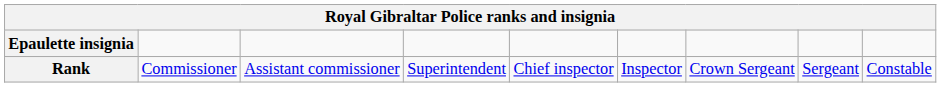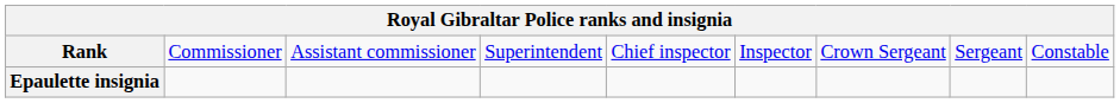rows swapped: Rank <-> Epaulette insignia
